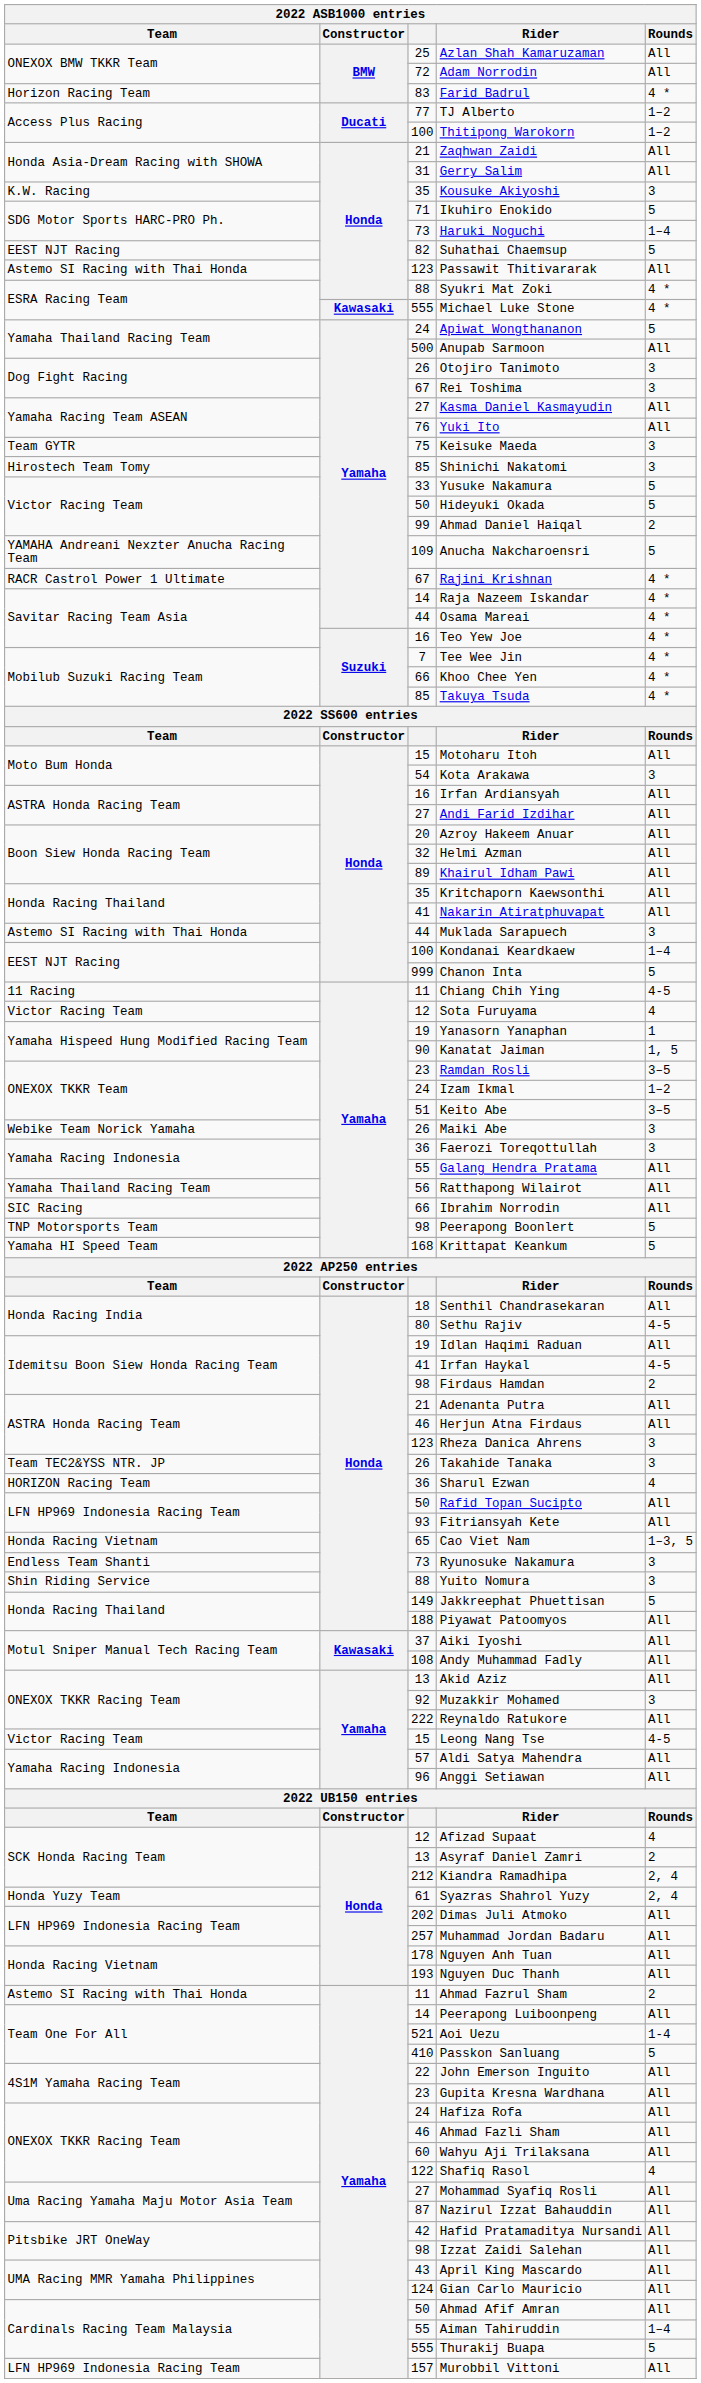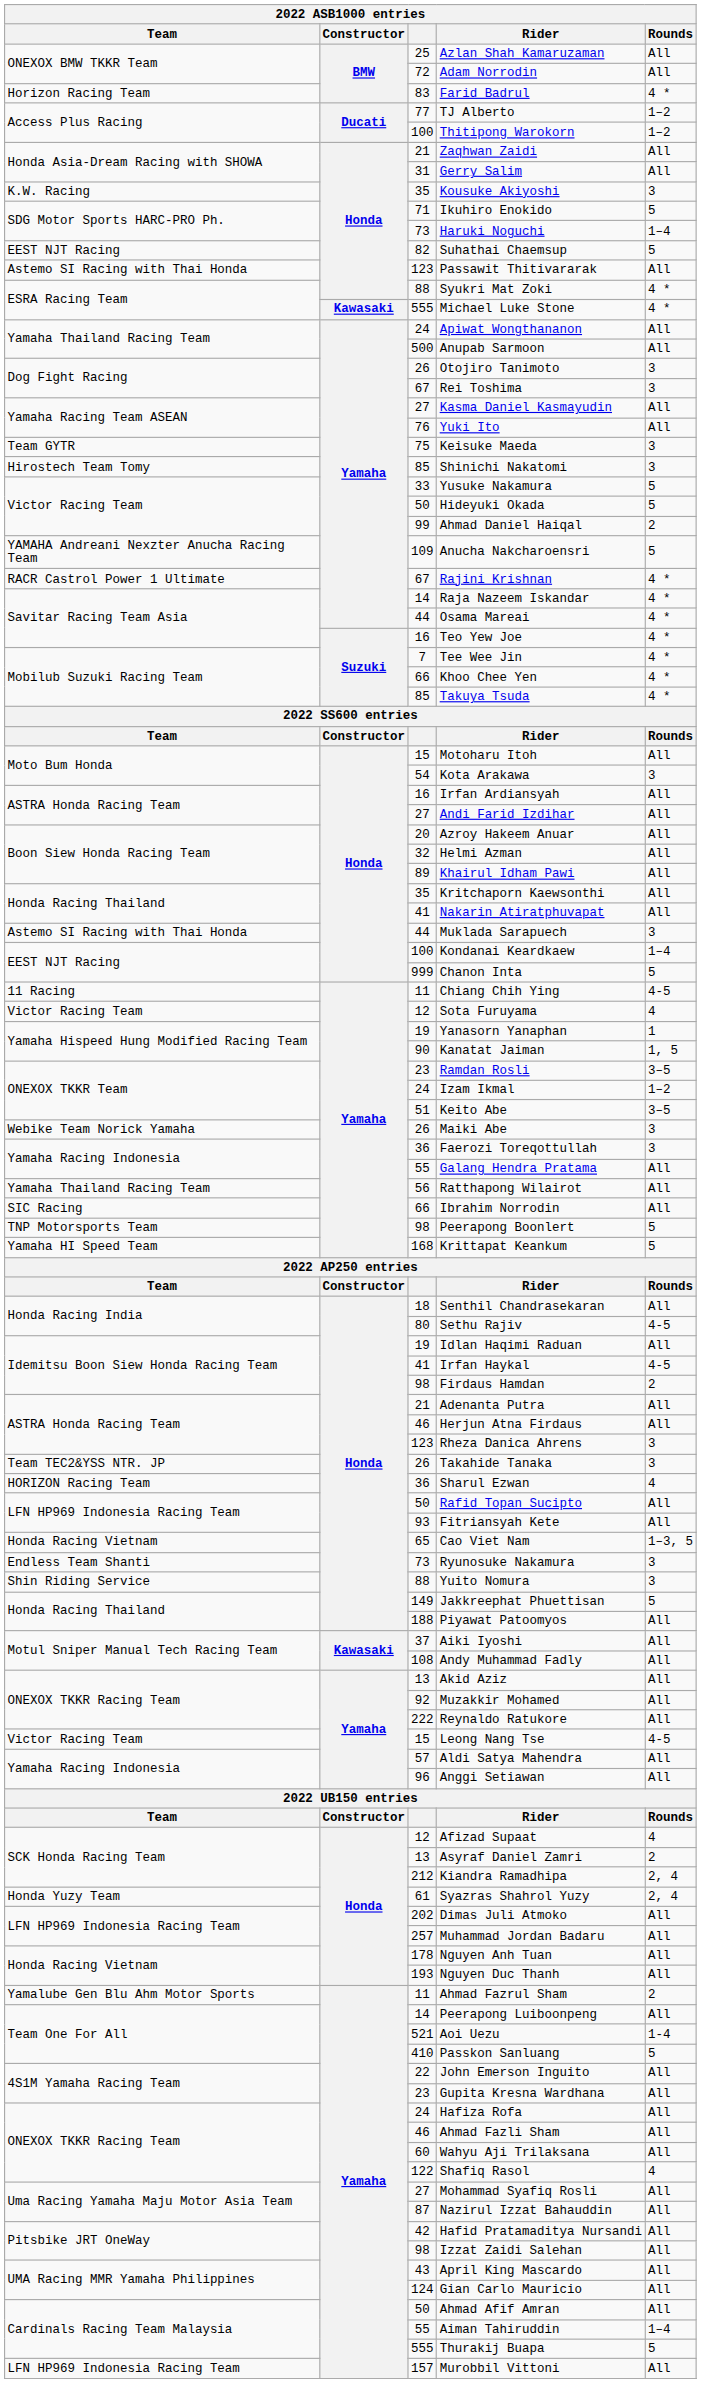Apiwat Wongthananon | Rounds: 5 -> All
Muzakkir Mohamed | Rounds: 3 -> All
Ahmad Fazrul Sham | Team: Astemo SI Racing with Thai Honda -> Yamalube Gen Blu Ahm Motor Sports
